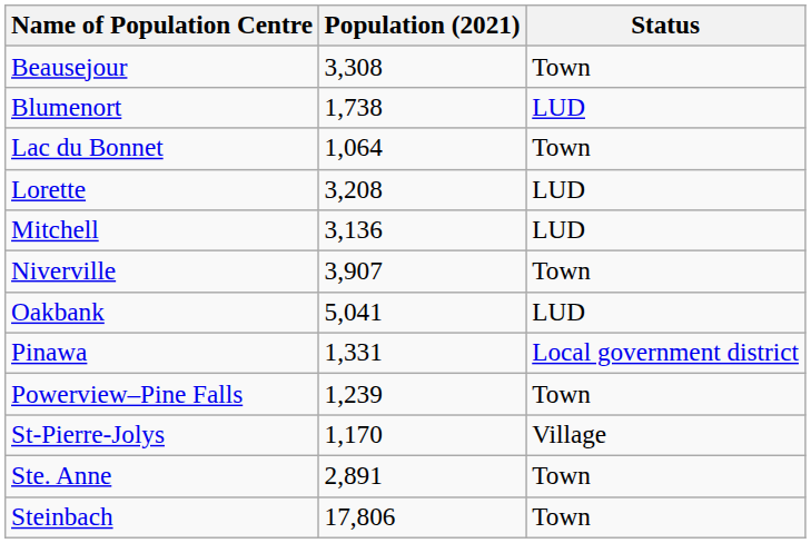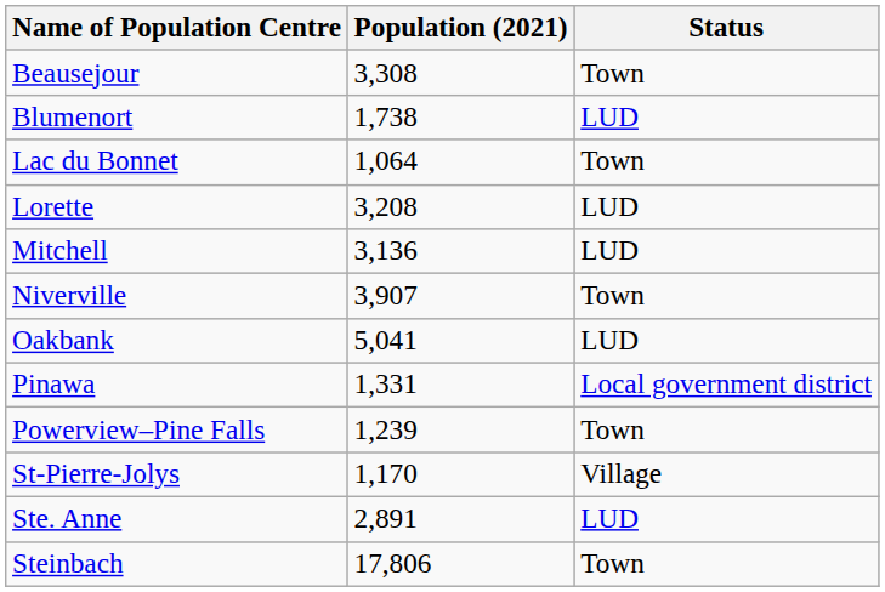Ste. Anne | Status: Town -> LUD
